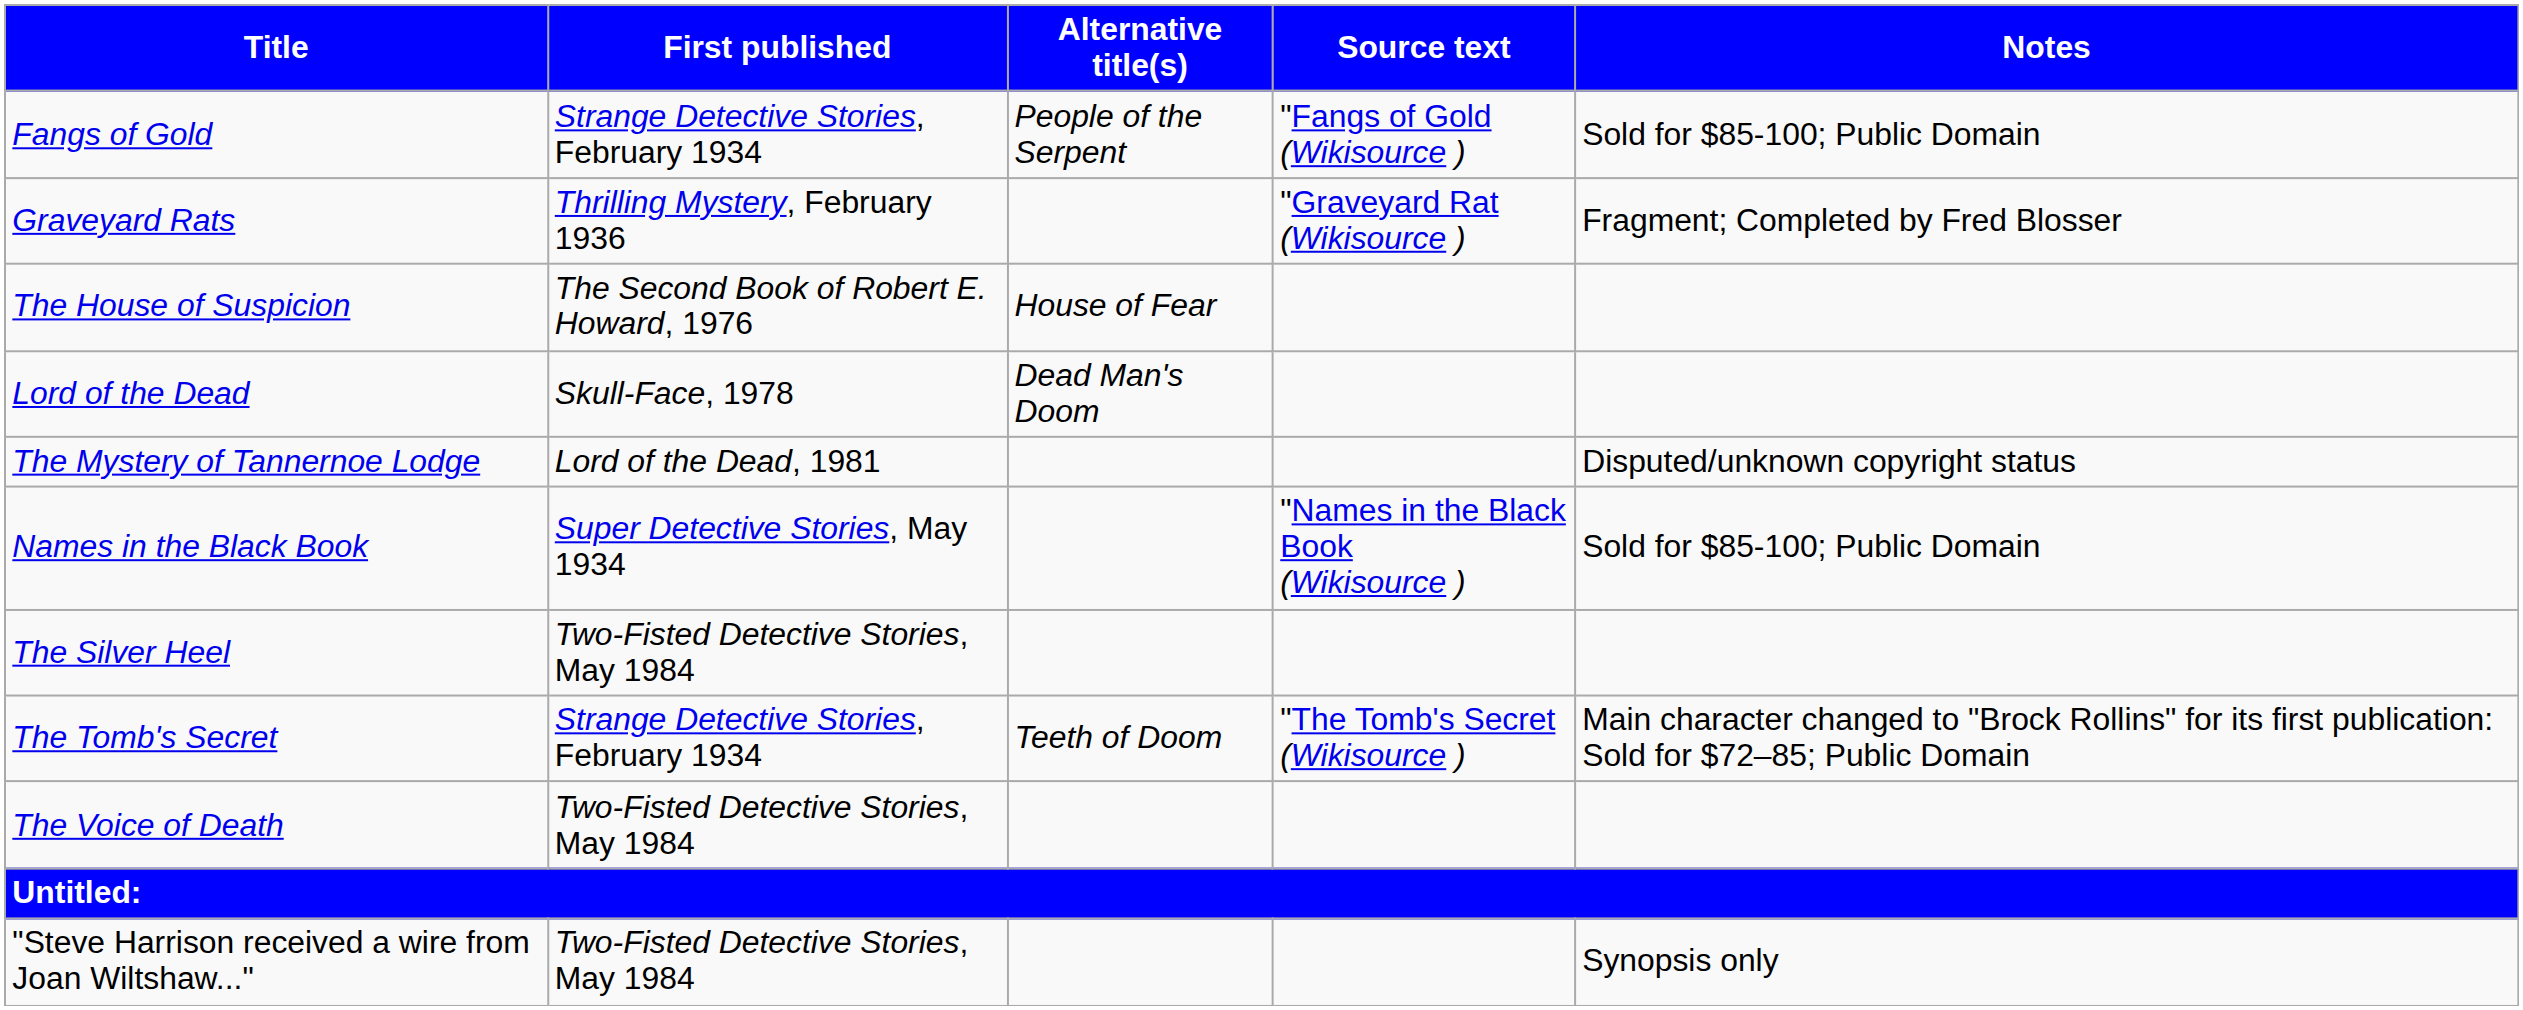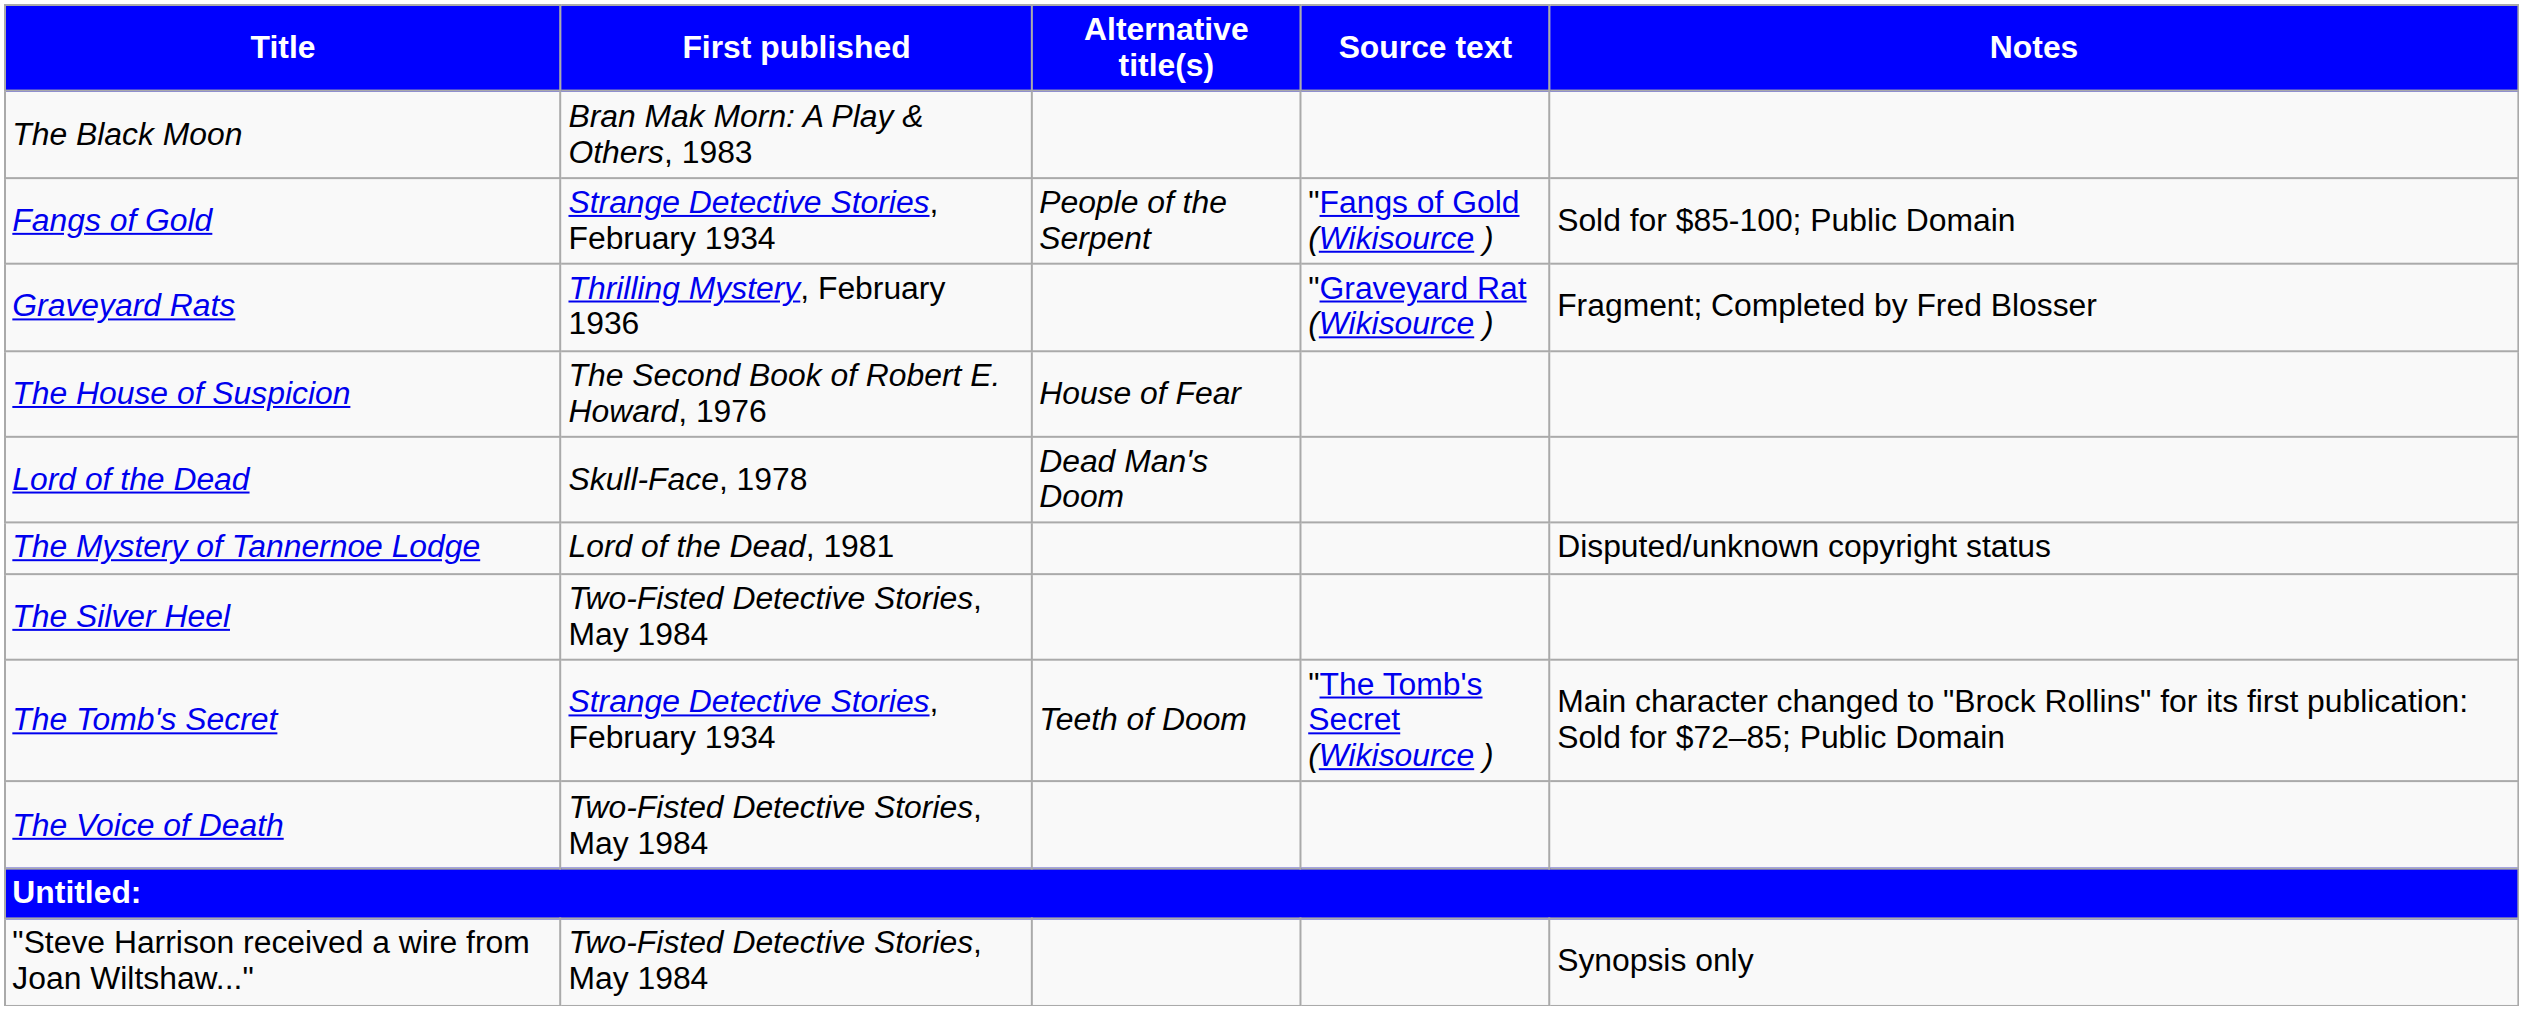+ row: The Black Moon | Bran Mak Morn: A Play & Others, 1983
- row: Names in the Black Book | Super Detective Stories, May 1934 | "Names in the Black Book (Wikisource ) | Sold for $85-100; Public Domain
